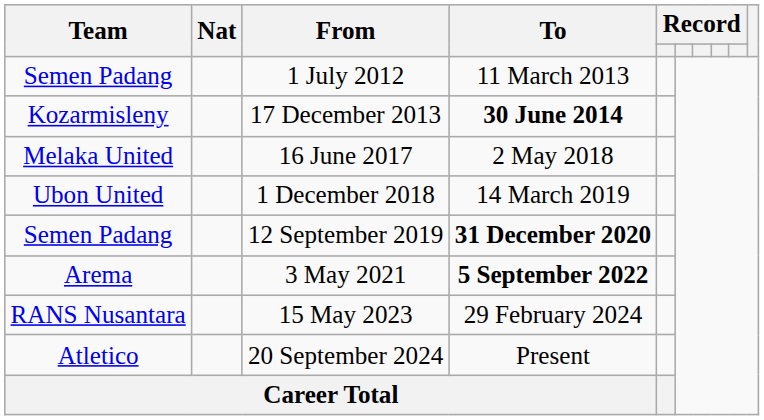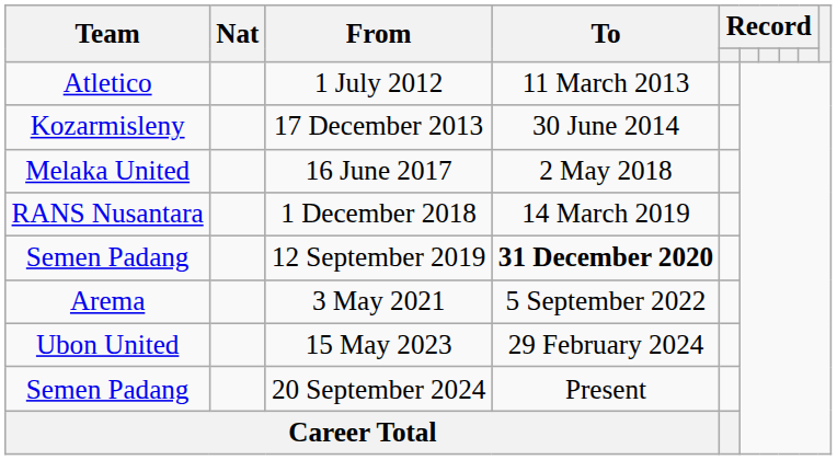1 July 2012 | Team: Semen Padang -> Atletico
17 December 2013 | To: bold -> normal
1 December 2018 | Team: Ubon United -> RANS Nusantara
3 May 2021 | To: bold -> normal
15 May 2023 | Team: RANS Nusantara -> Ubon United
20 September 2024 | Team: Atletico -> Semen Padang
